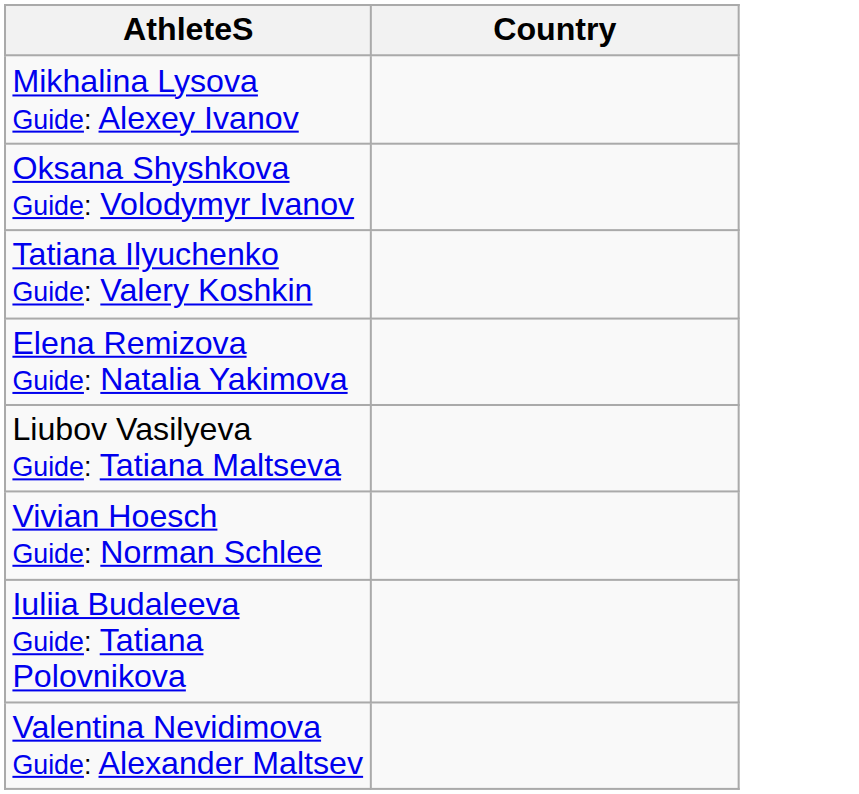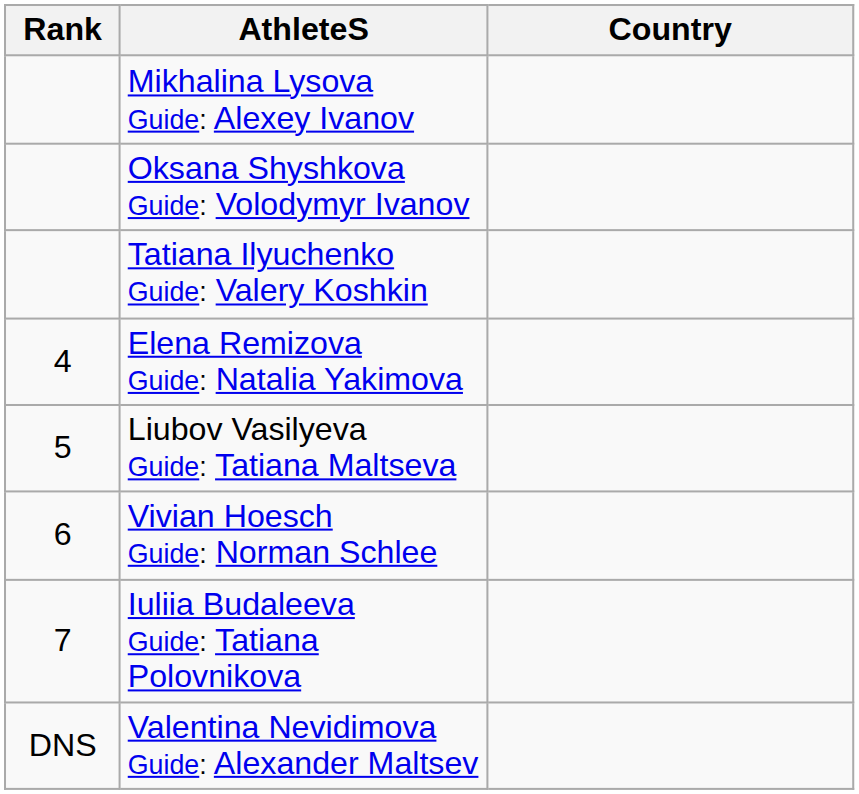+ column: Rank | 4 | 5 | 6 | 7 | DNS
